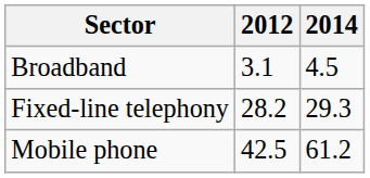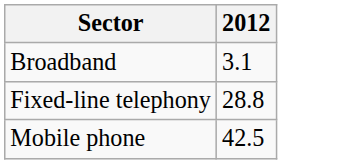- column: 2014 | 4.5 | 29.3 | 61.2
Fixed-line telephony | 2012: 28.2 -> 28.8
